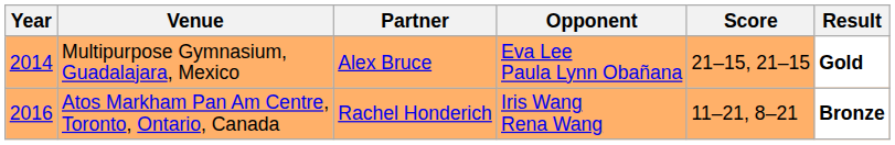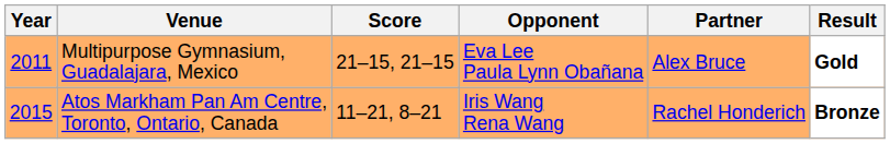columns swapped: Partner <-> Score
Multipurpose Gymnasium, Guadalajara, Mexico | Year: 2014 -> 2011
Atos Markham Pan Am Centre, Toronto, Ontario, Canada | Year: 2016 -> 2015
